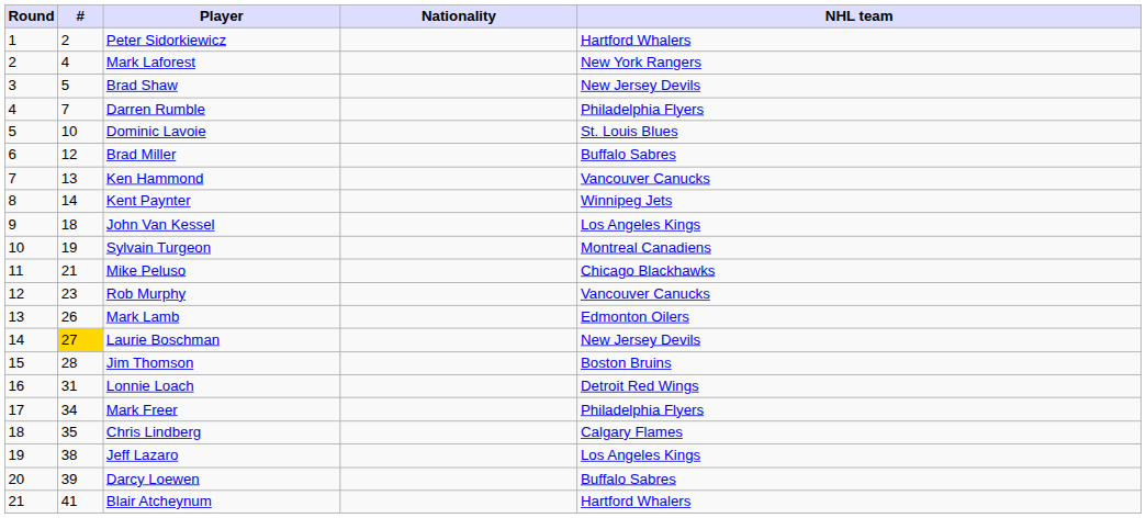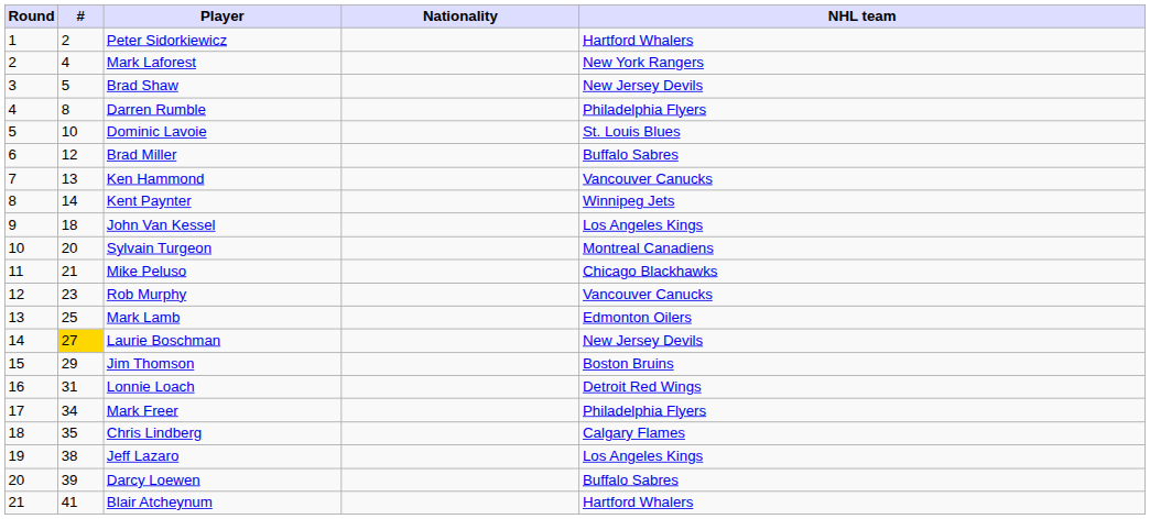Darren Rumble | #: 7 -> 8
Sylvain Turgeon | #: 19 -> 20
Mark Lamb | #: 26 -> 25
Jim Thomson | #: 28 -> 29
